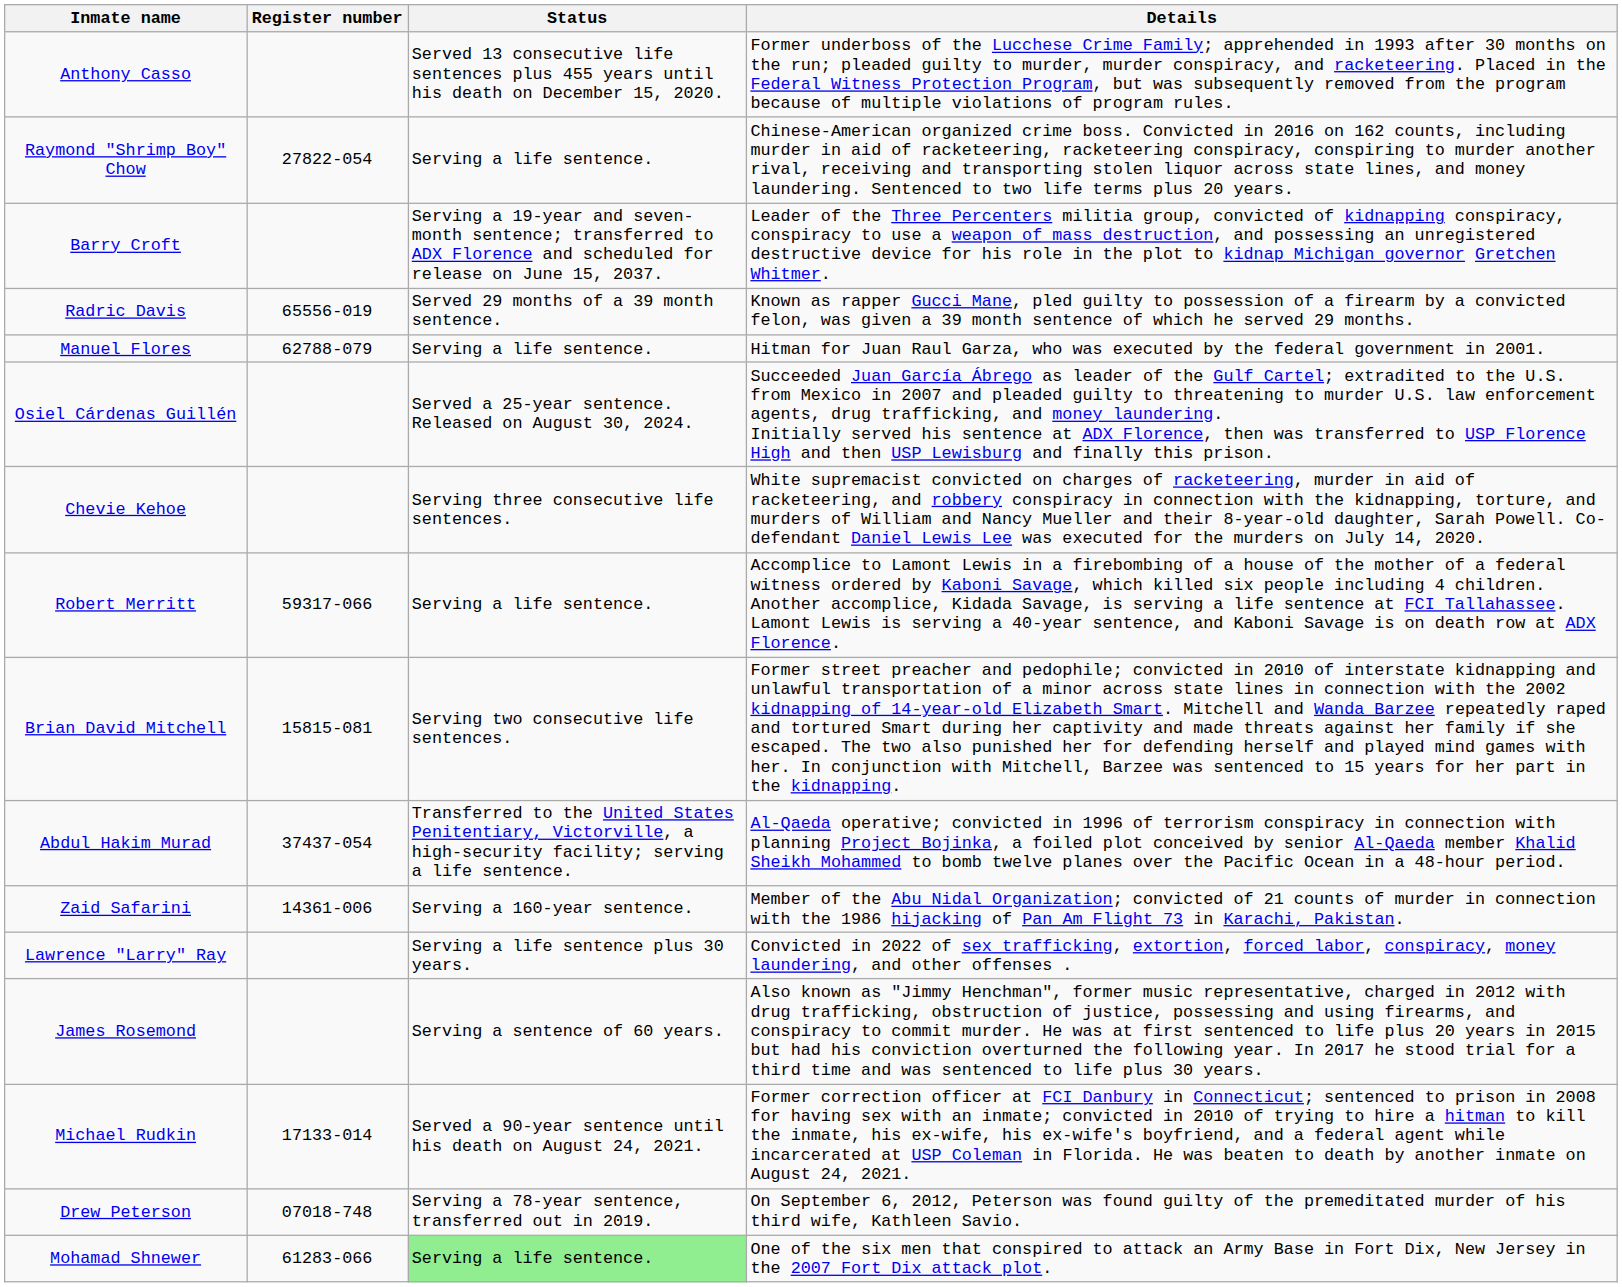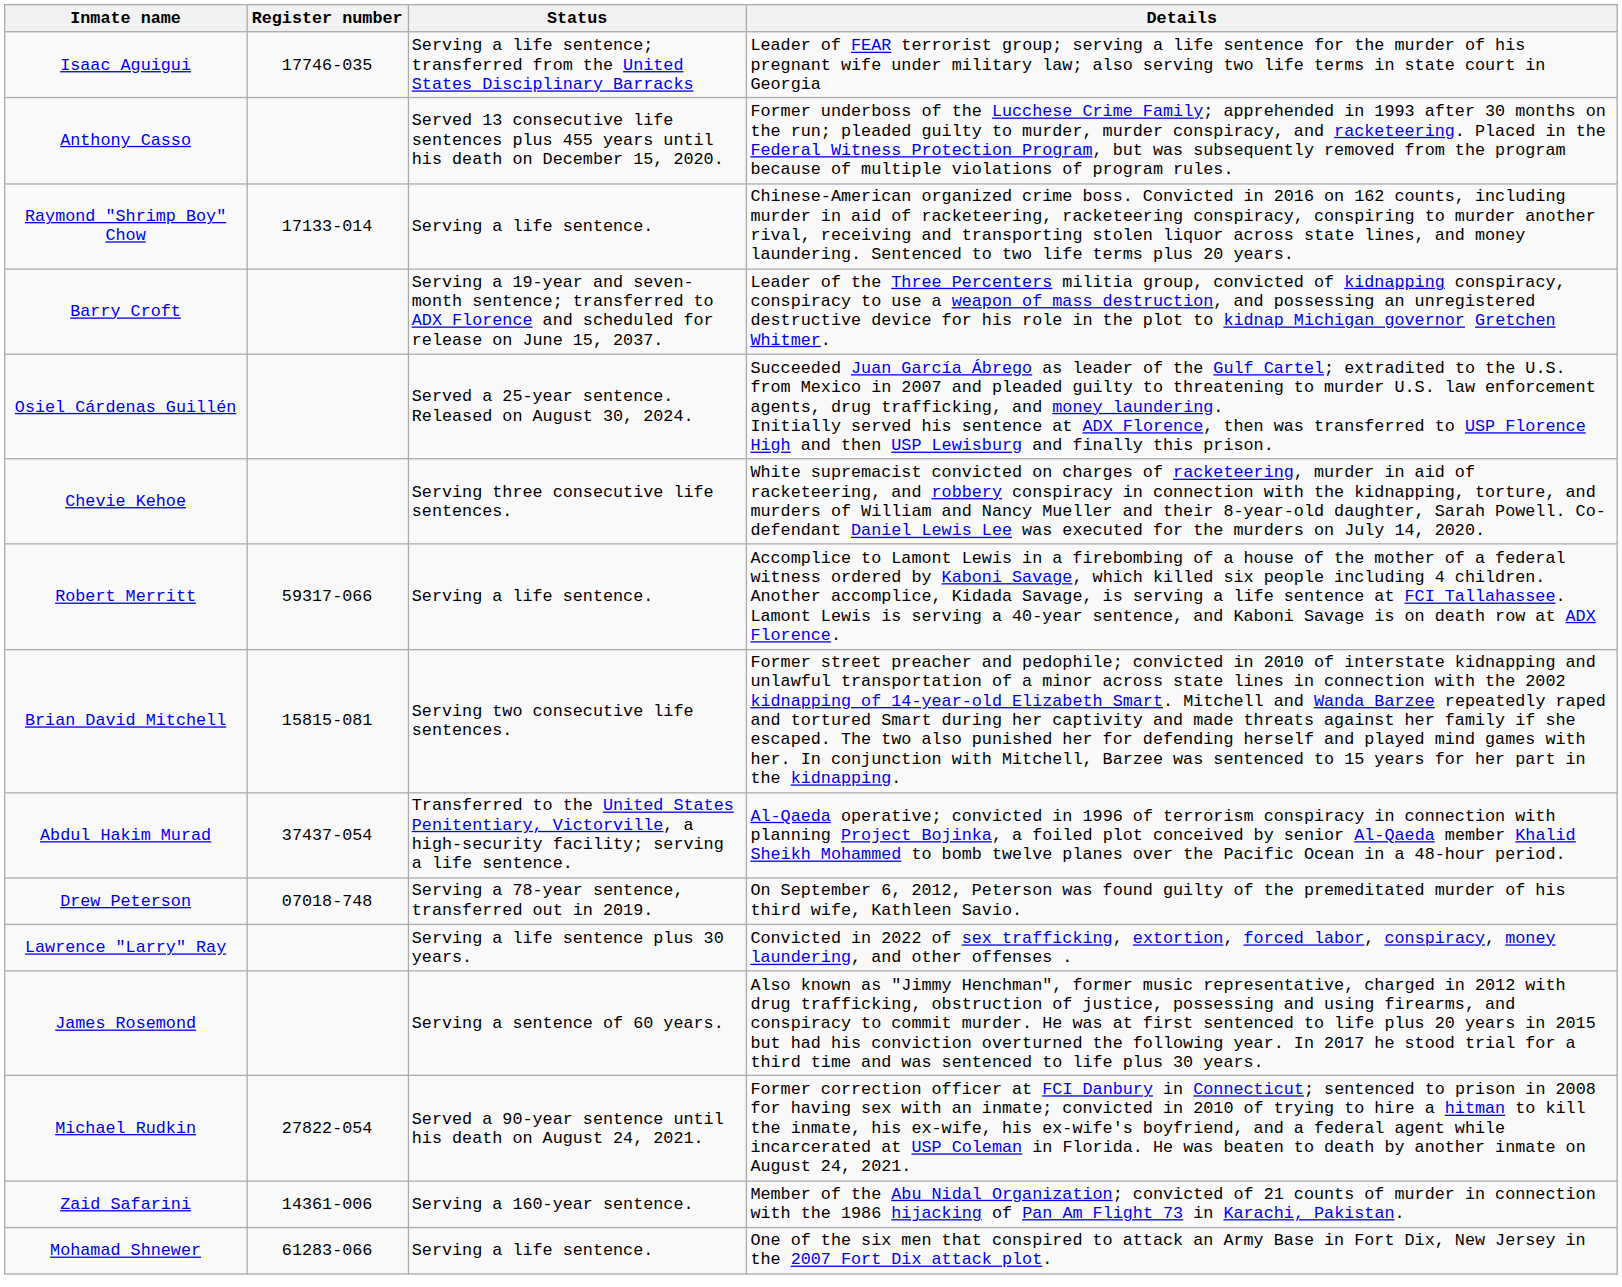+ row: Isaac Aguigui | 17746-035 | Serving a life sentence; transferred from the United States Disciplinary Barracks | Leader of FEAR terrorist group; serving a life sentence for the murder of his pregnant wife under military law; also serving two life terms in state court in Georgia
Raymond "Shrimp Boy" Chow | Register number: 27822-054 -> 17133-014
- row: Radric Davis | 65556-019 | Served 29 months of a 39 month sentence. | Known as rapper Gucci Mane, pled guilty to possession of a firearm by a convicted felon, was given a 39 month sentence of which he served 29 months.
- row: Manuel Flores | 62788-079 | Serving a life sentence. | Hitman for Juan Raul Garza, who was executed by the federal government in 2001.
rows swapped: Drew Peterson <-> Zaid Safarini
Michael Rudkin | Register number: 17133-014 -> 27822-054
Mohamad Shnewer | Status: lightgreen background -> no background
